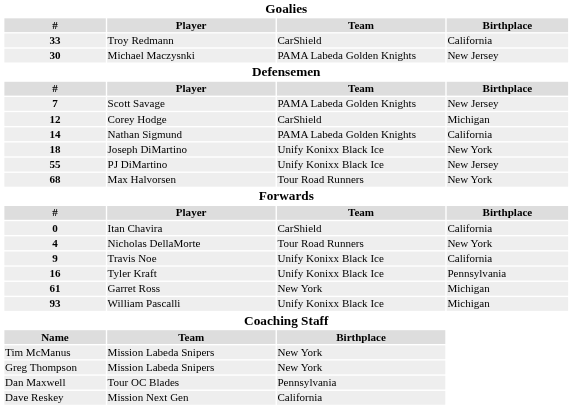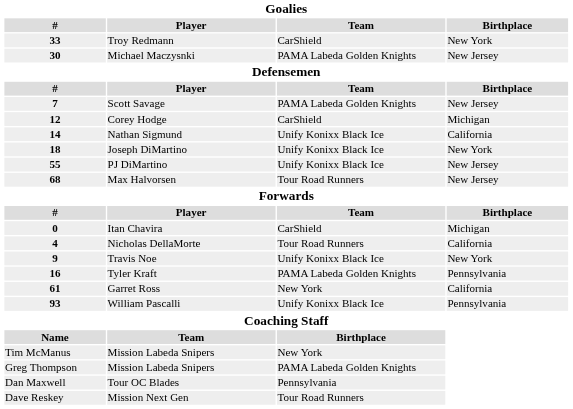Troy Redmann | Birthplace: California -> New York
Nathan Sigmund | Team: PAMA Labeda Golden Knights -> Unify Konixx Black Ice
Max Halvorsen | Birthplace: New York -> New Jersey
Itan Chavira | Birthplace: California -> Michigan
Nicholas DellaMorte | Birthplace: New York -> California
Travis Noe | Birthplace: California -> New York
Tyler Kraft | Team: Unify Konixx Black Ice -> PAMA Labeda Golden Knights
Garret Ross | Birthplace: Michigan -> California
William Pascalli | Birthplace: Michigan -> Pennsylvania
Greg Thompson / Mission Labeda Snipers | Team: New York -> PAMA Labeda Golden Knights
Mission Next Gen | Team: California -> Tour Road Runners
